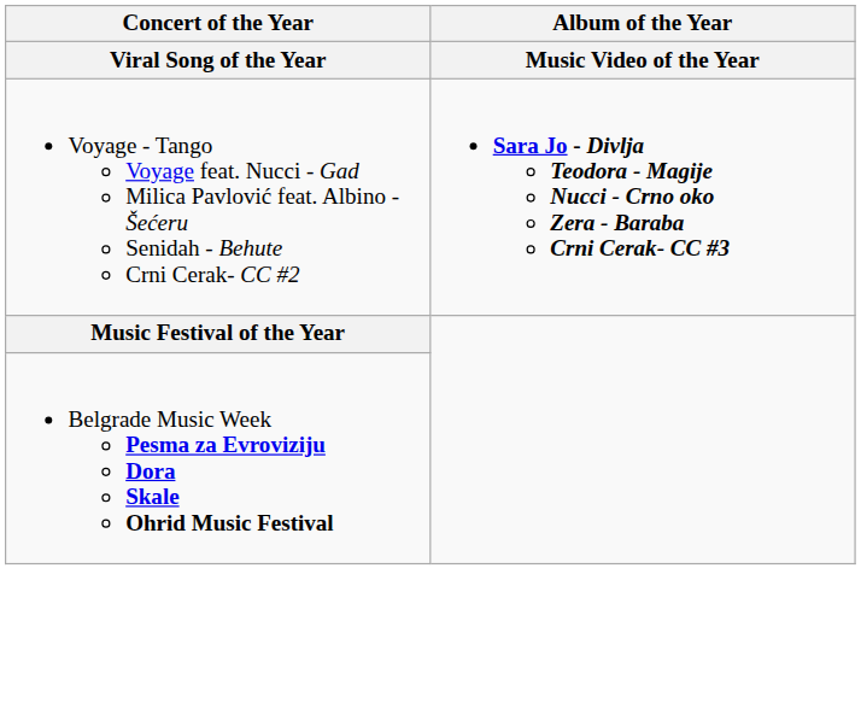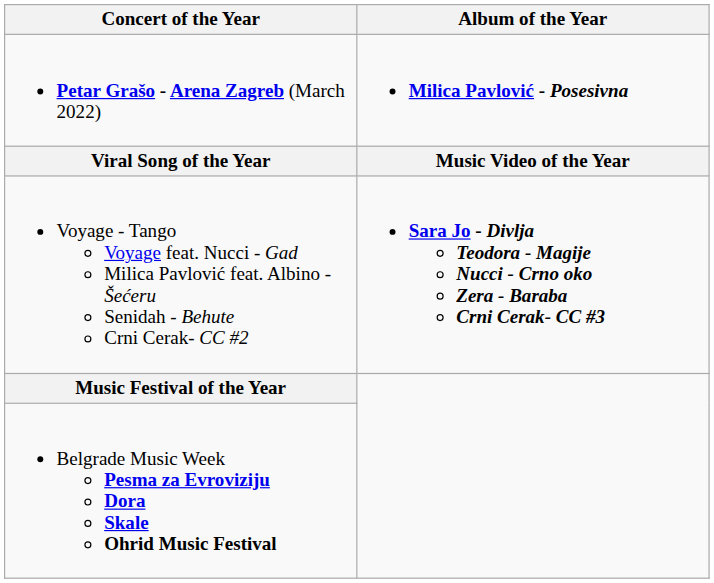+ row: Petar Grašo - Arena Zagreb (March 2022) | Milica Pavlović - Posesivna
